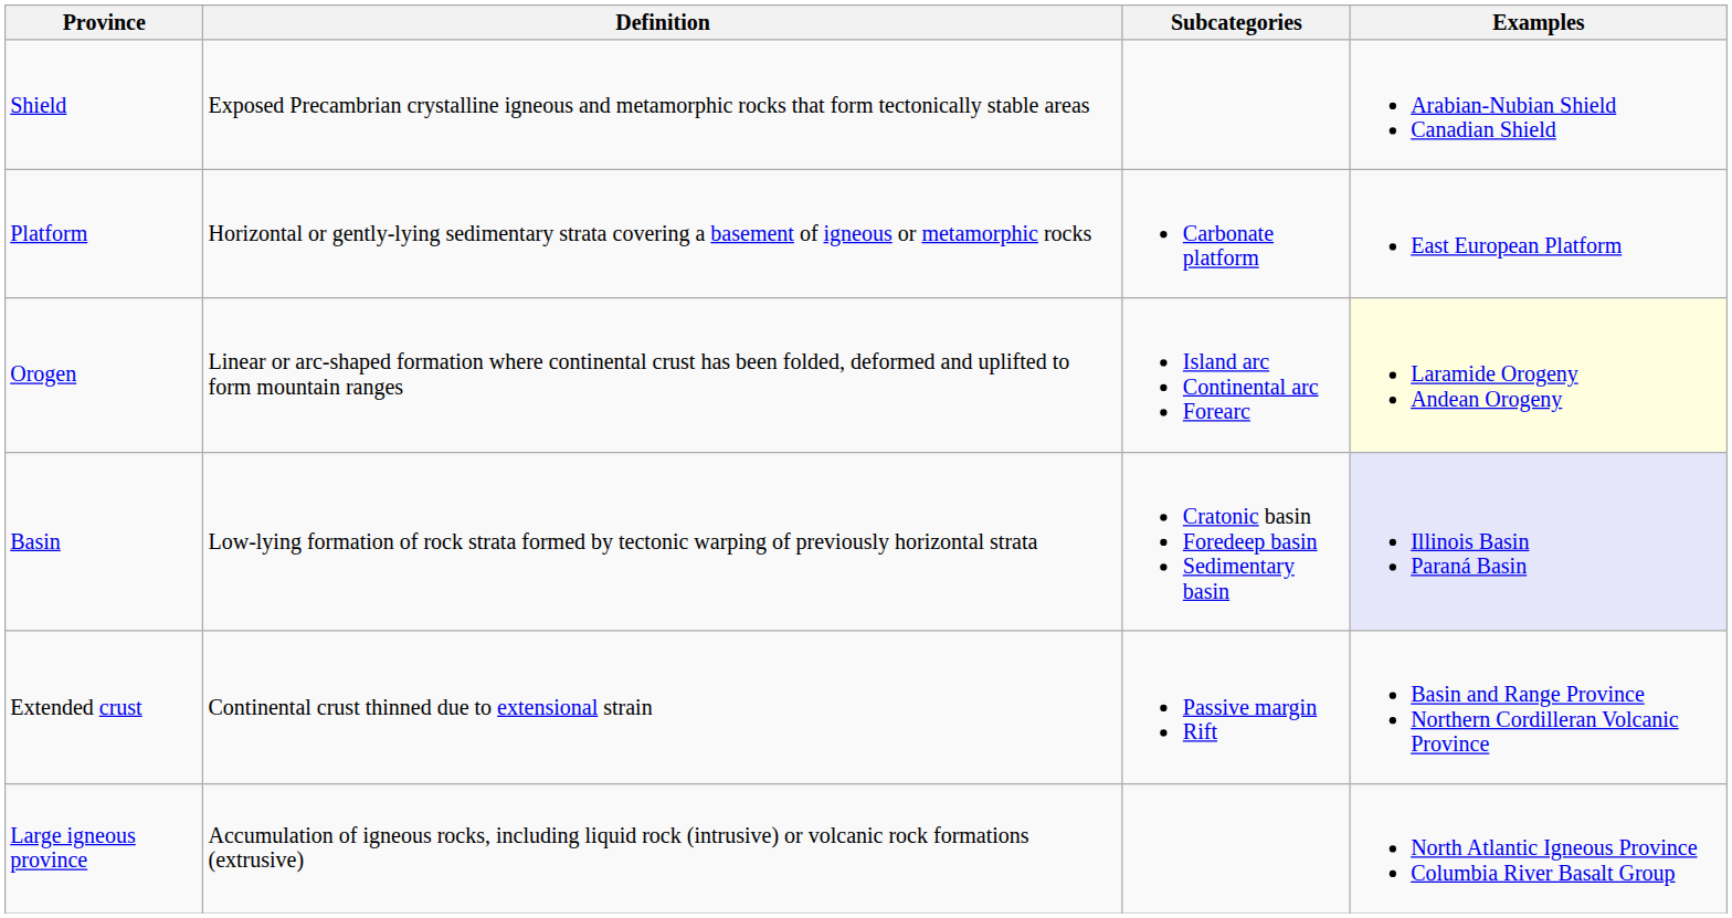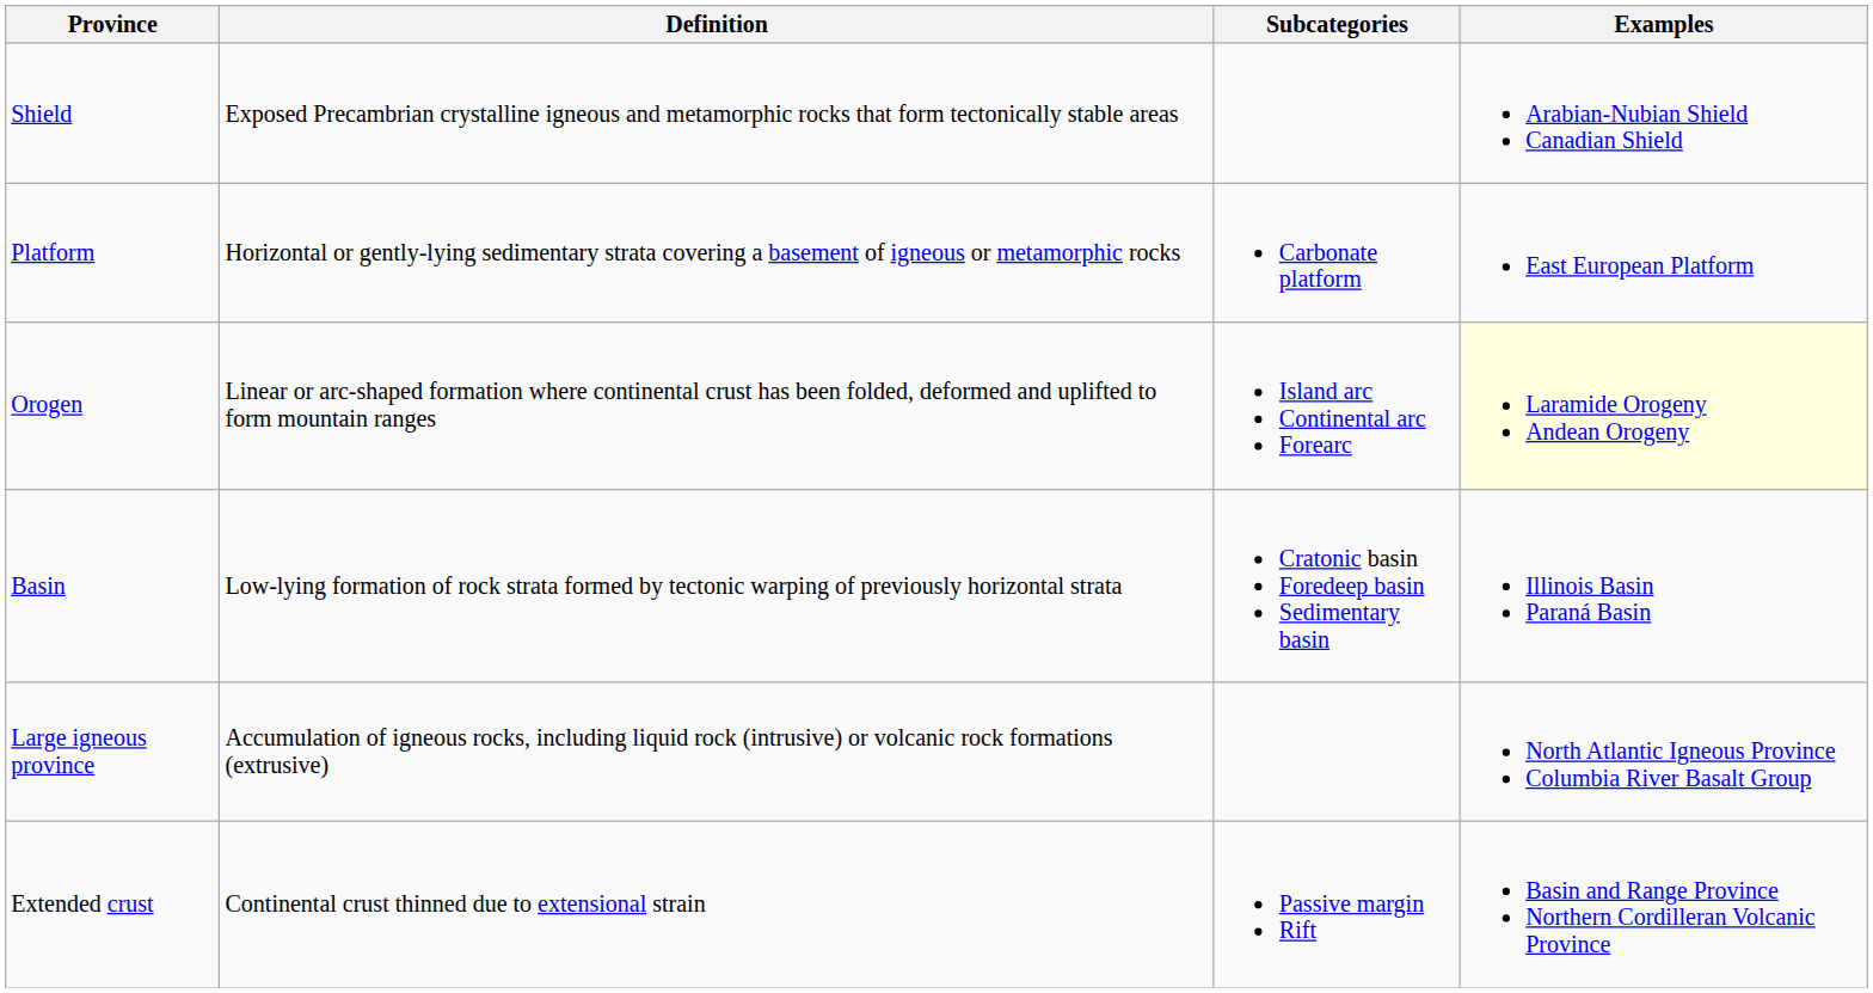Basin | Examples: lavender background -> no background
rows swapped: Large igneous province <-> Extended crust
